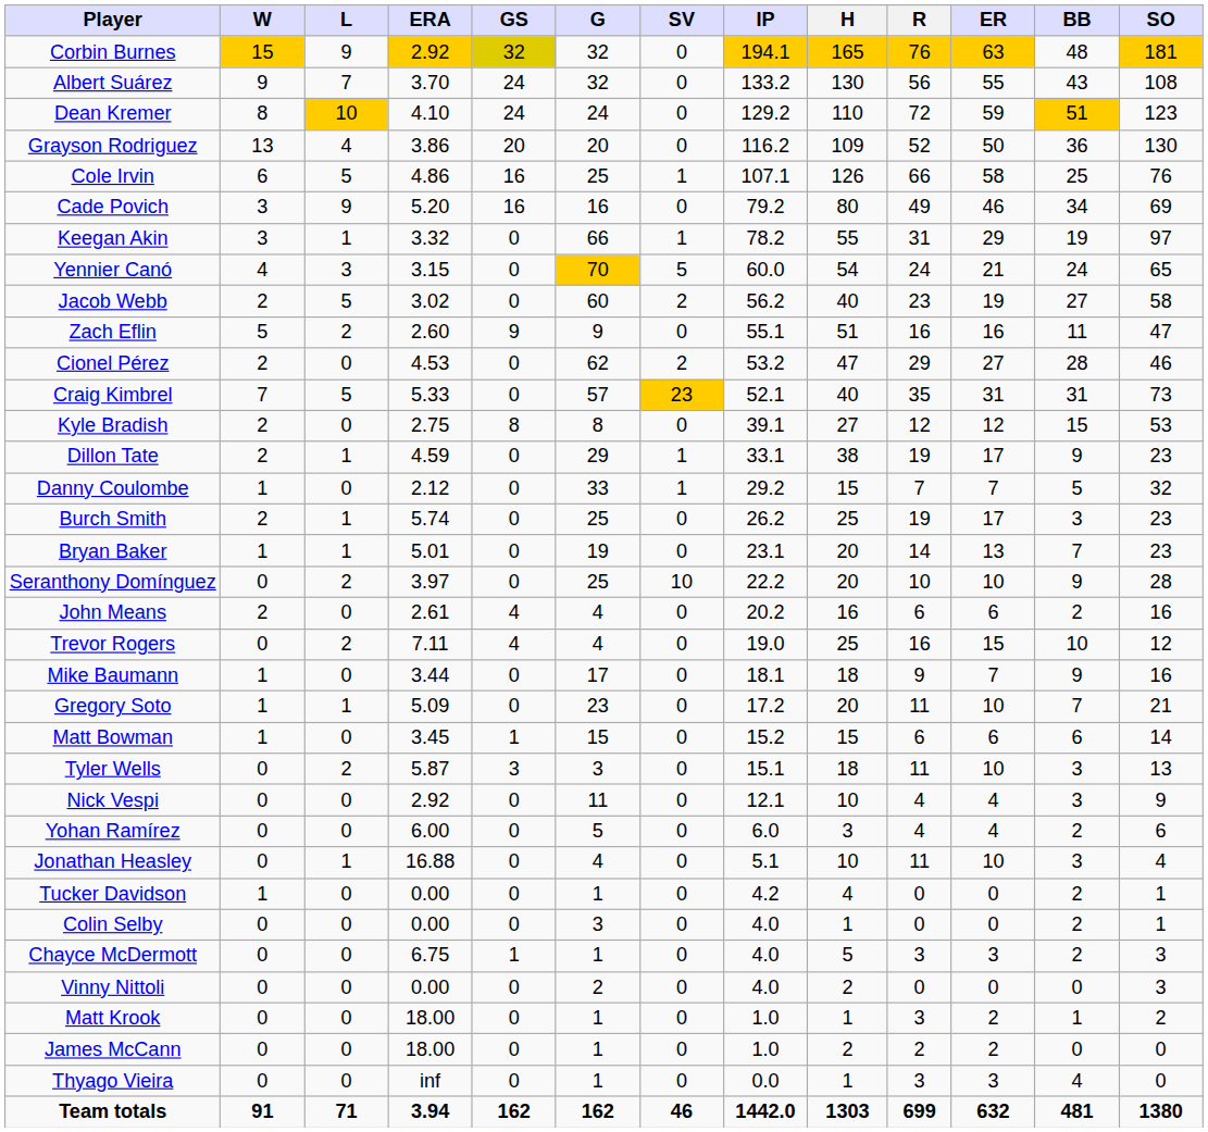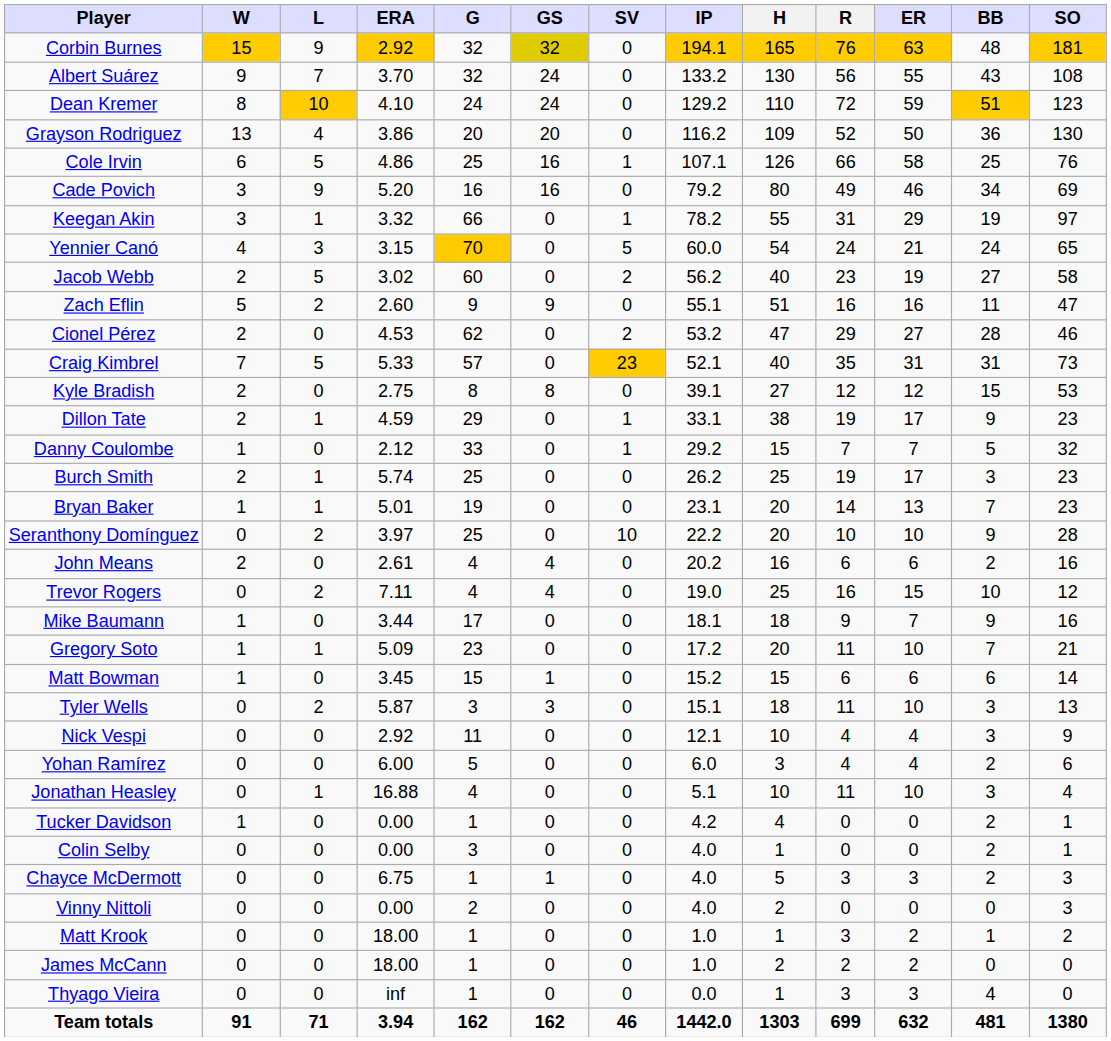columns swapped: G <-> GS
